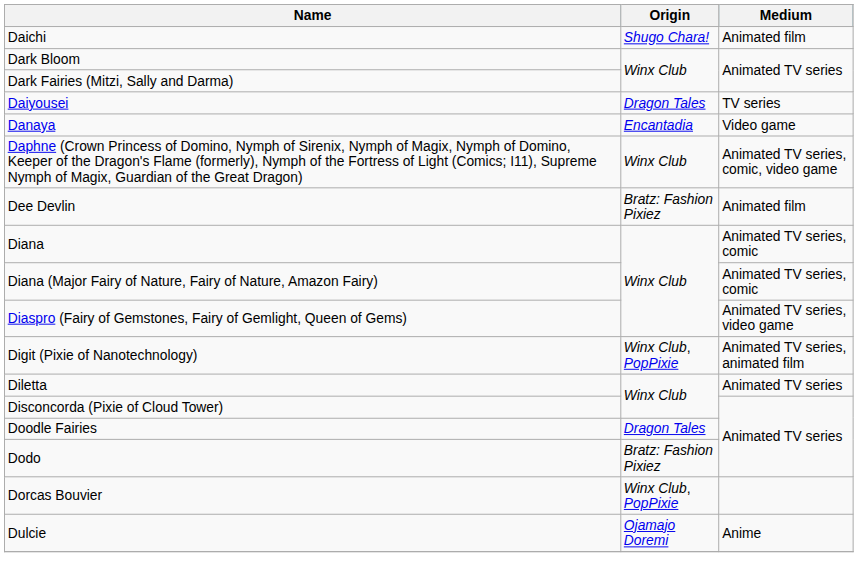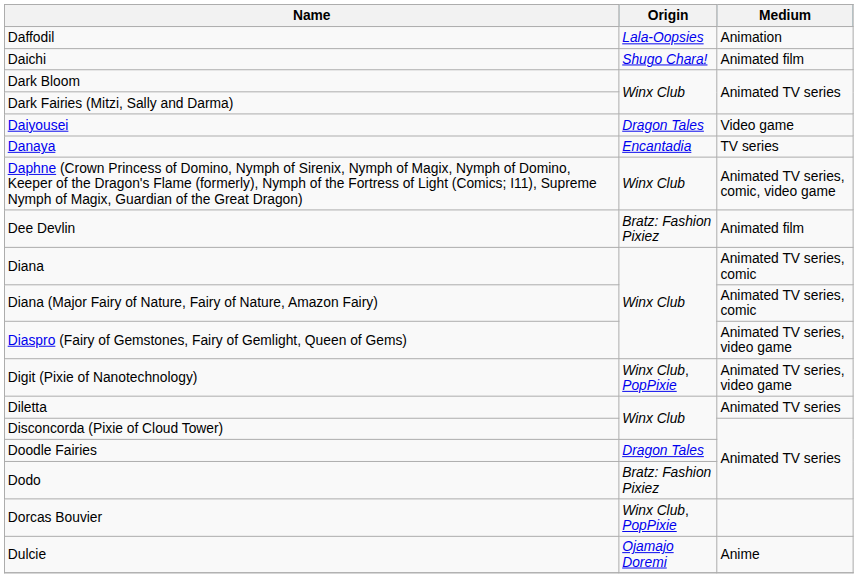+ row: Daffodil | Lala-Oopsies | Animation
Daiyousei | Medium: TV series -> Video game
Danaya | Medium: Video game -> TV series
Digit (Pixie of Nanotechnology) | Medium: Animated TV series, animated film -> Animated TV series, video game
